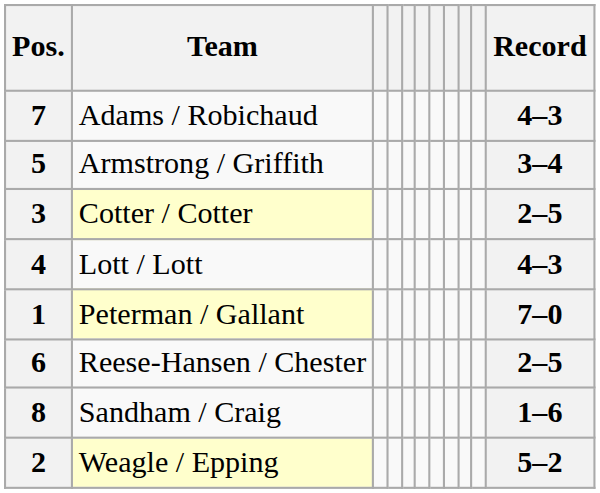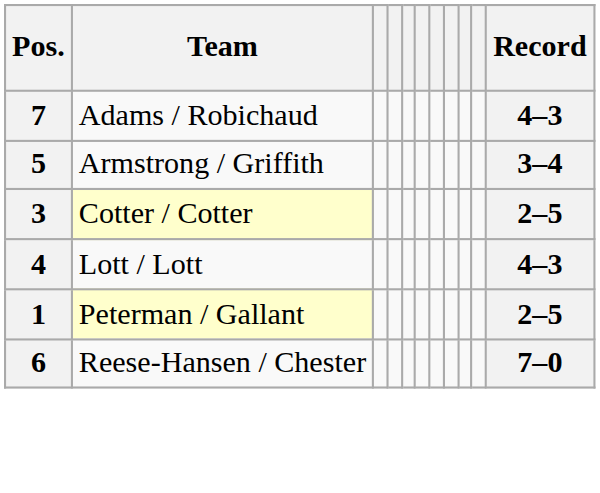1 | Record: 7–0 -> 2–5
6 | Record: 2–5 -> 7–0
- row: 8 | Sandham / Craig | 1–6
- row: 2 | Weagle / Epping | 5–2
